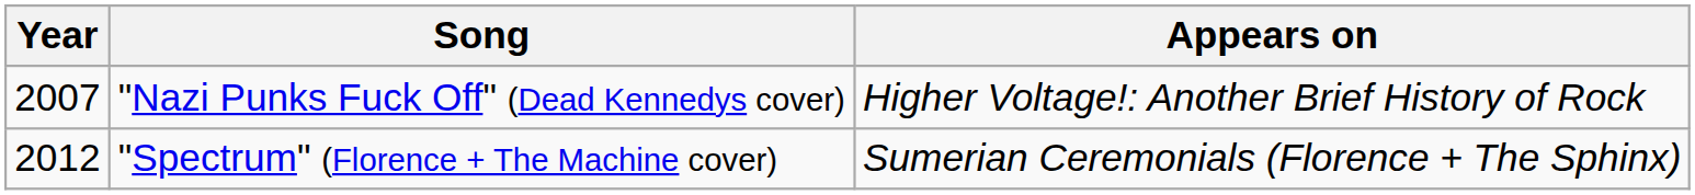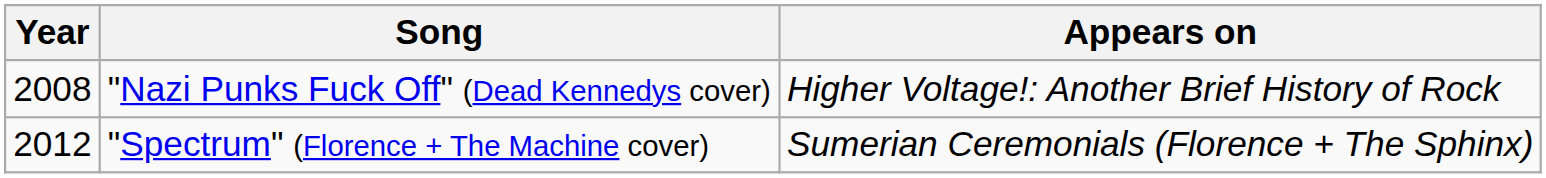"Nazi Punks Fuck Off" (Dead Kennedys cover) | Year: 2007 -> 2008
